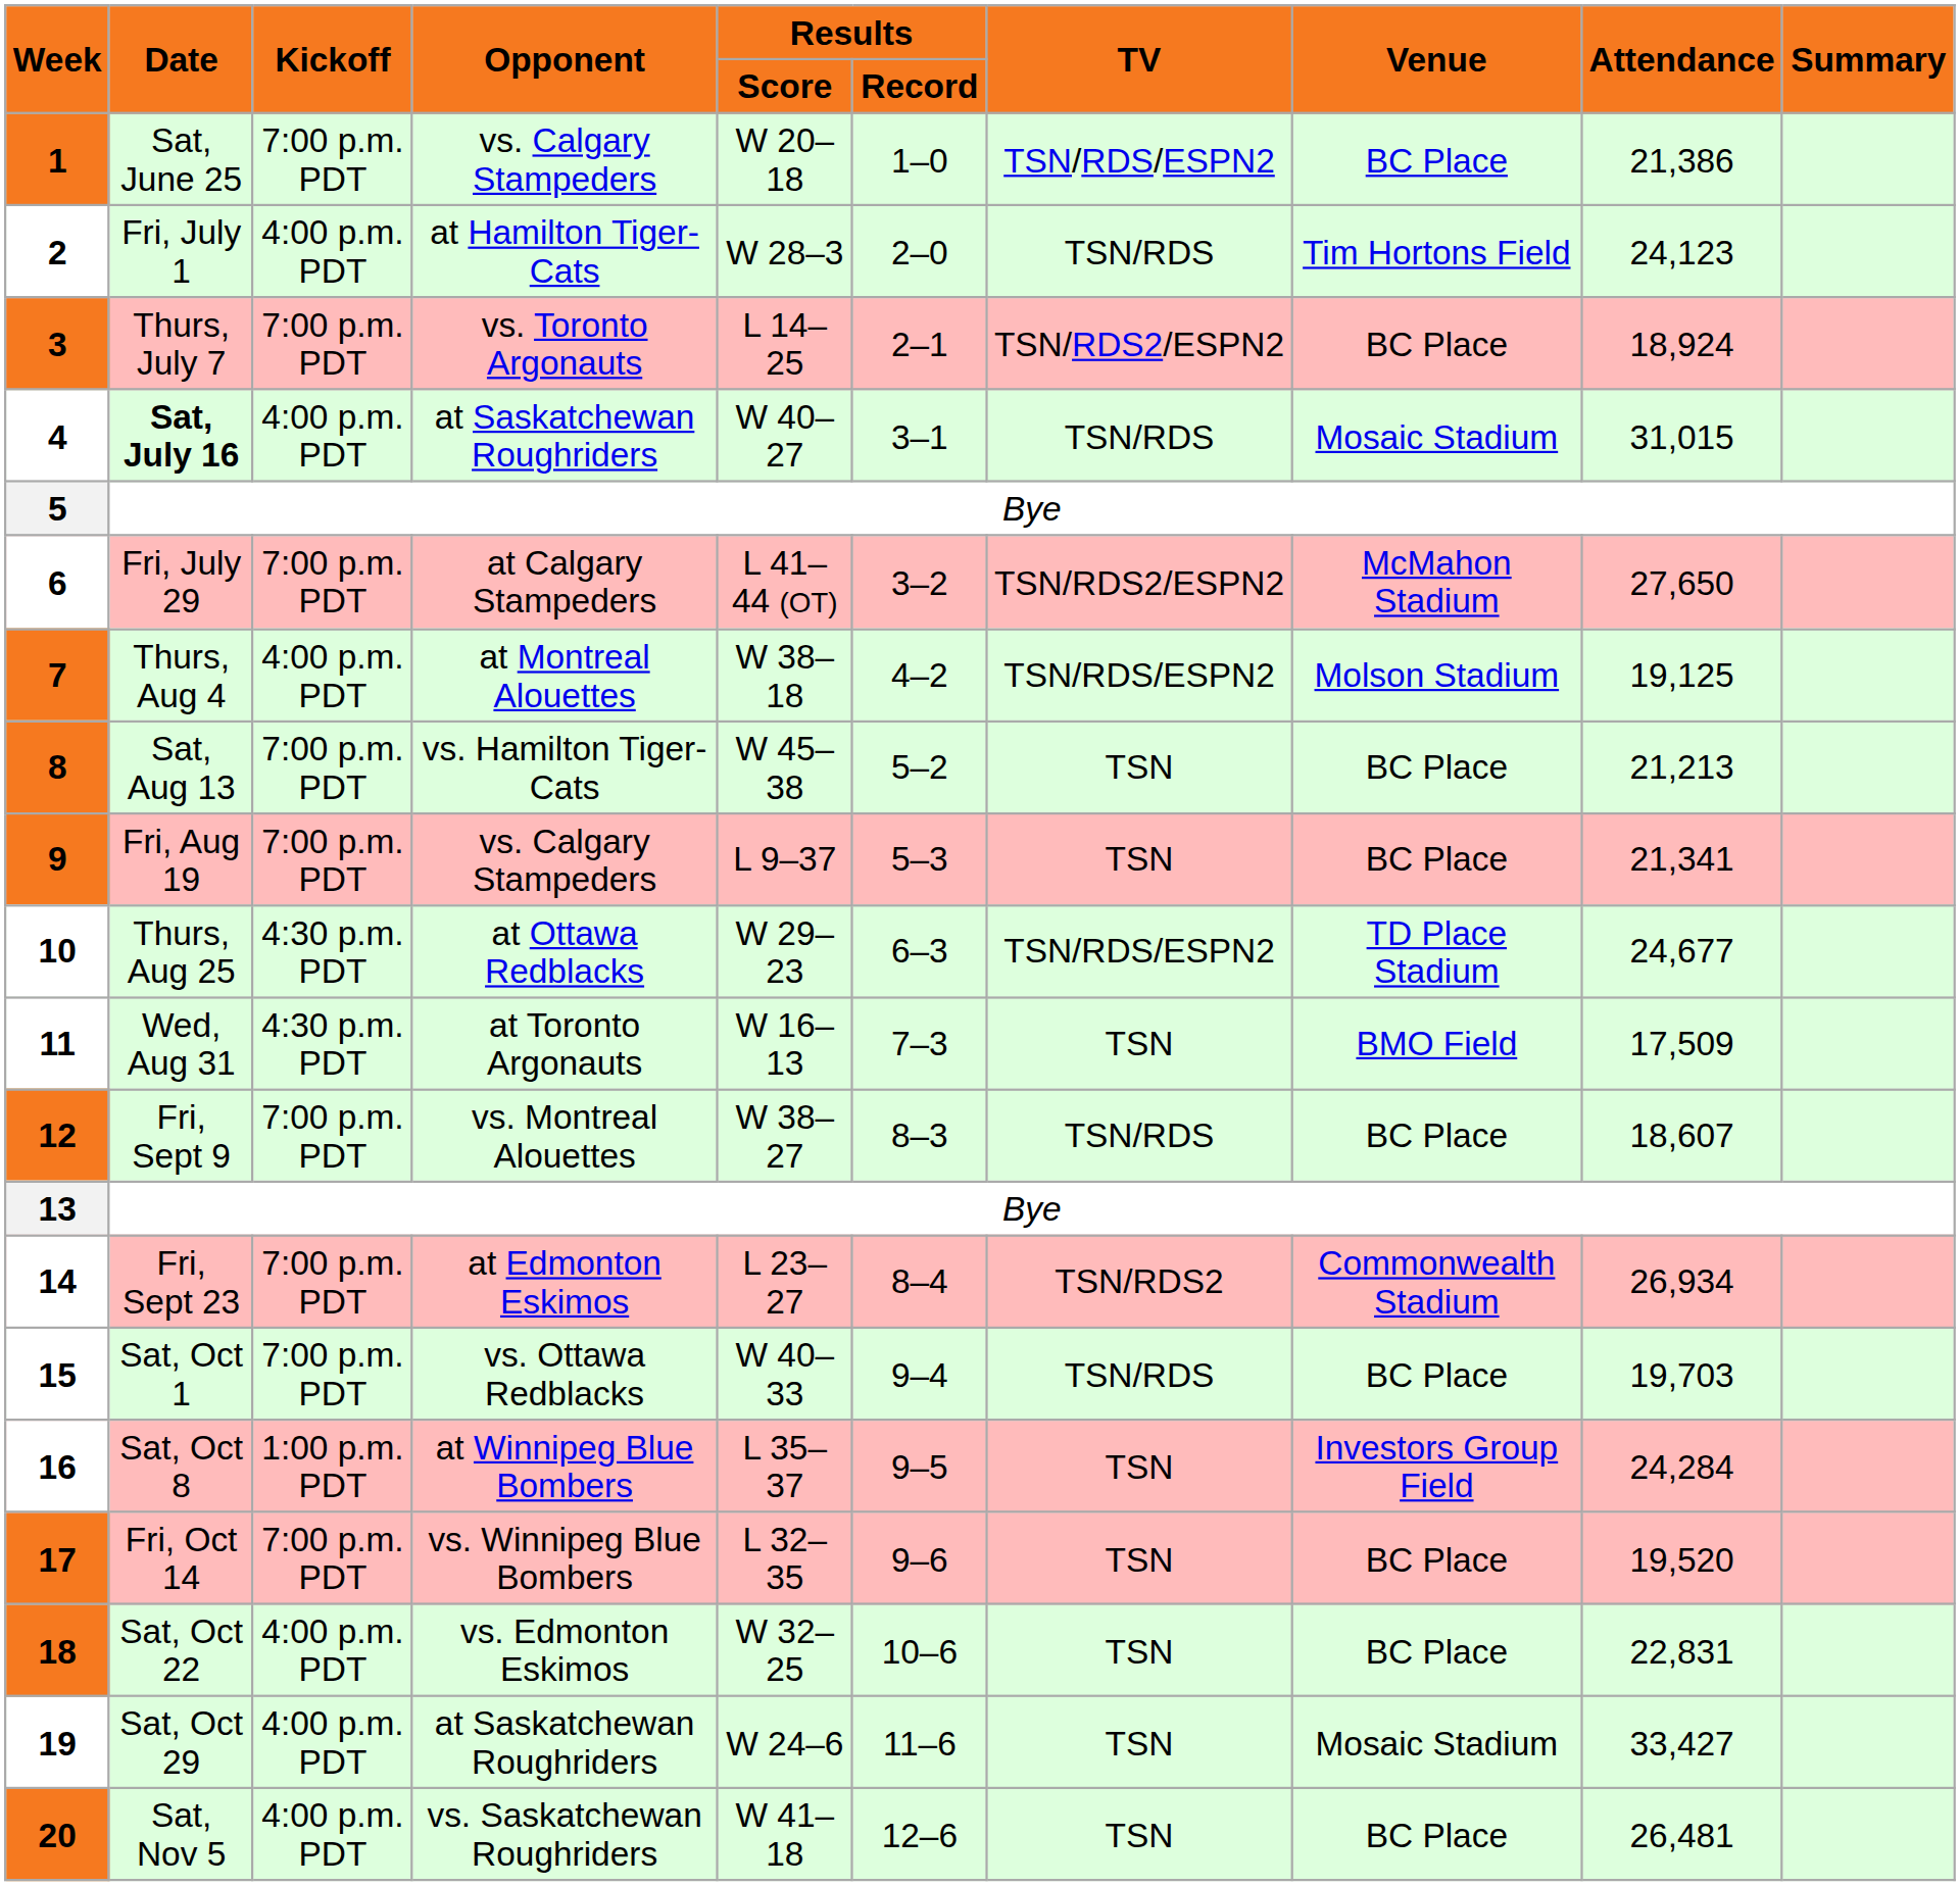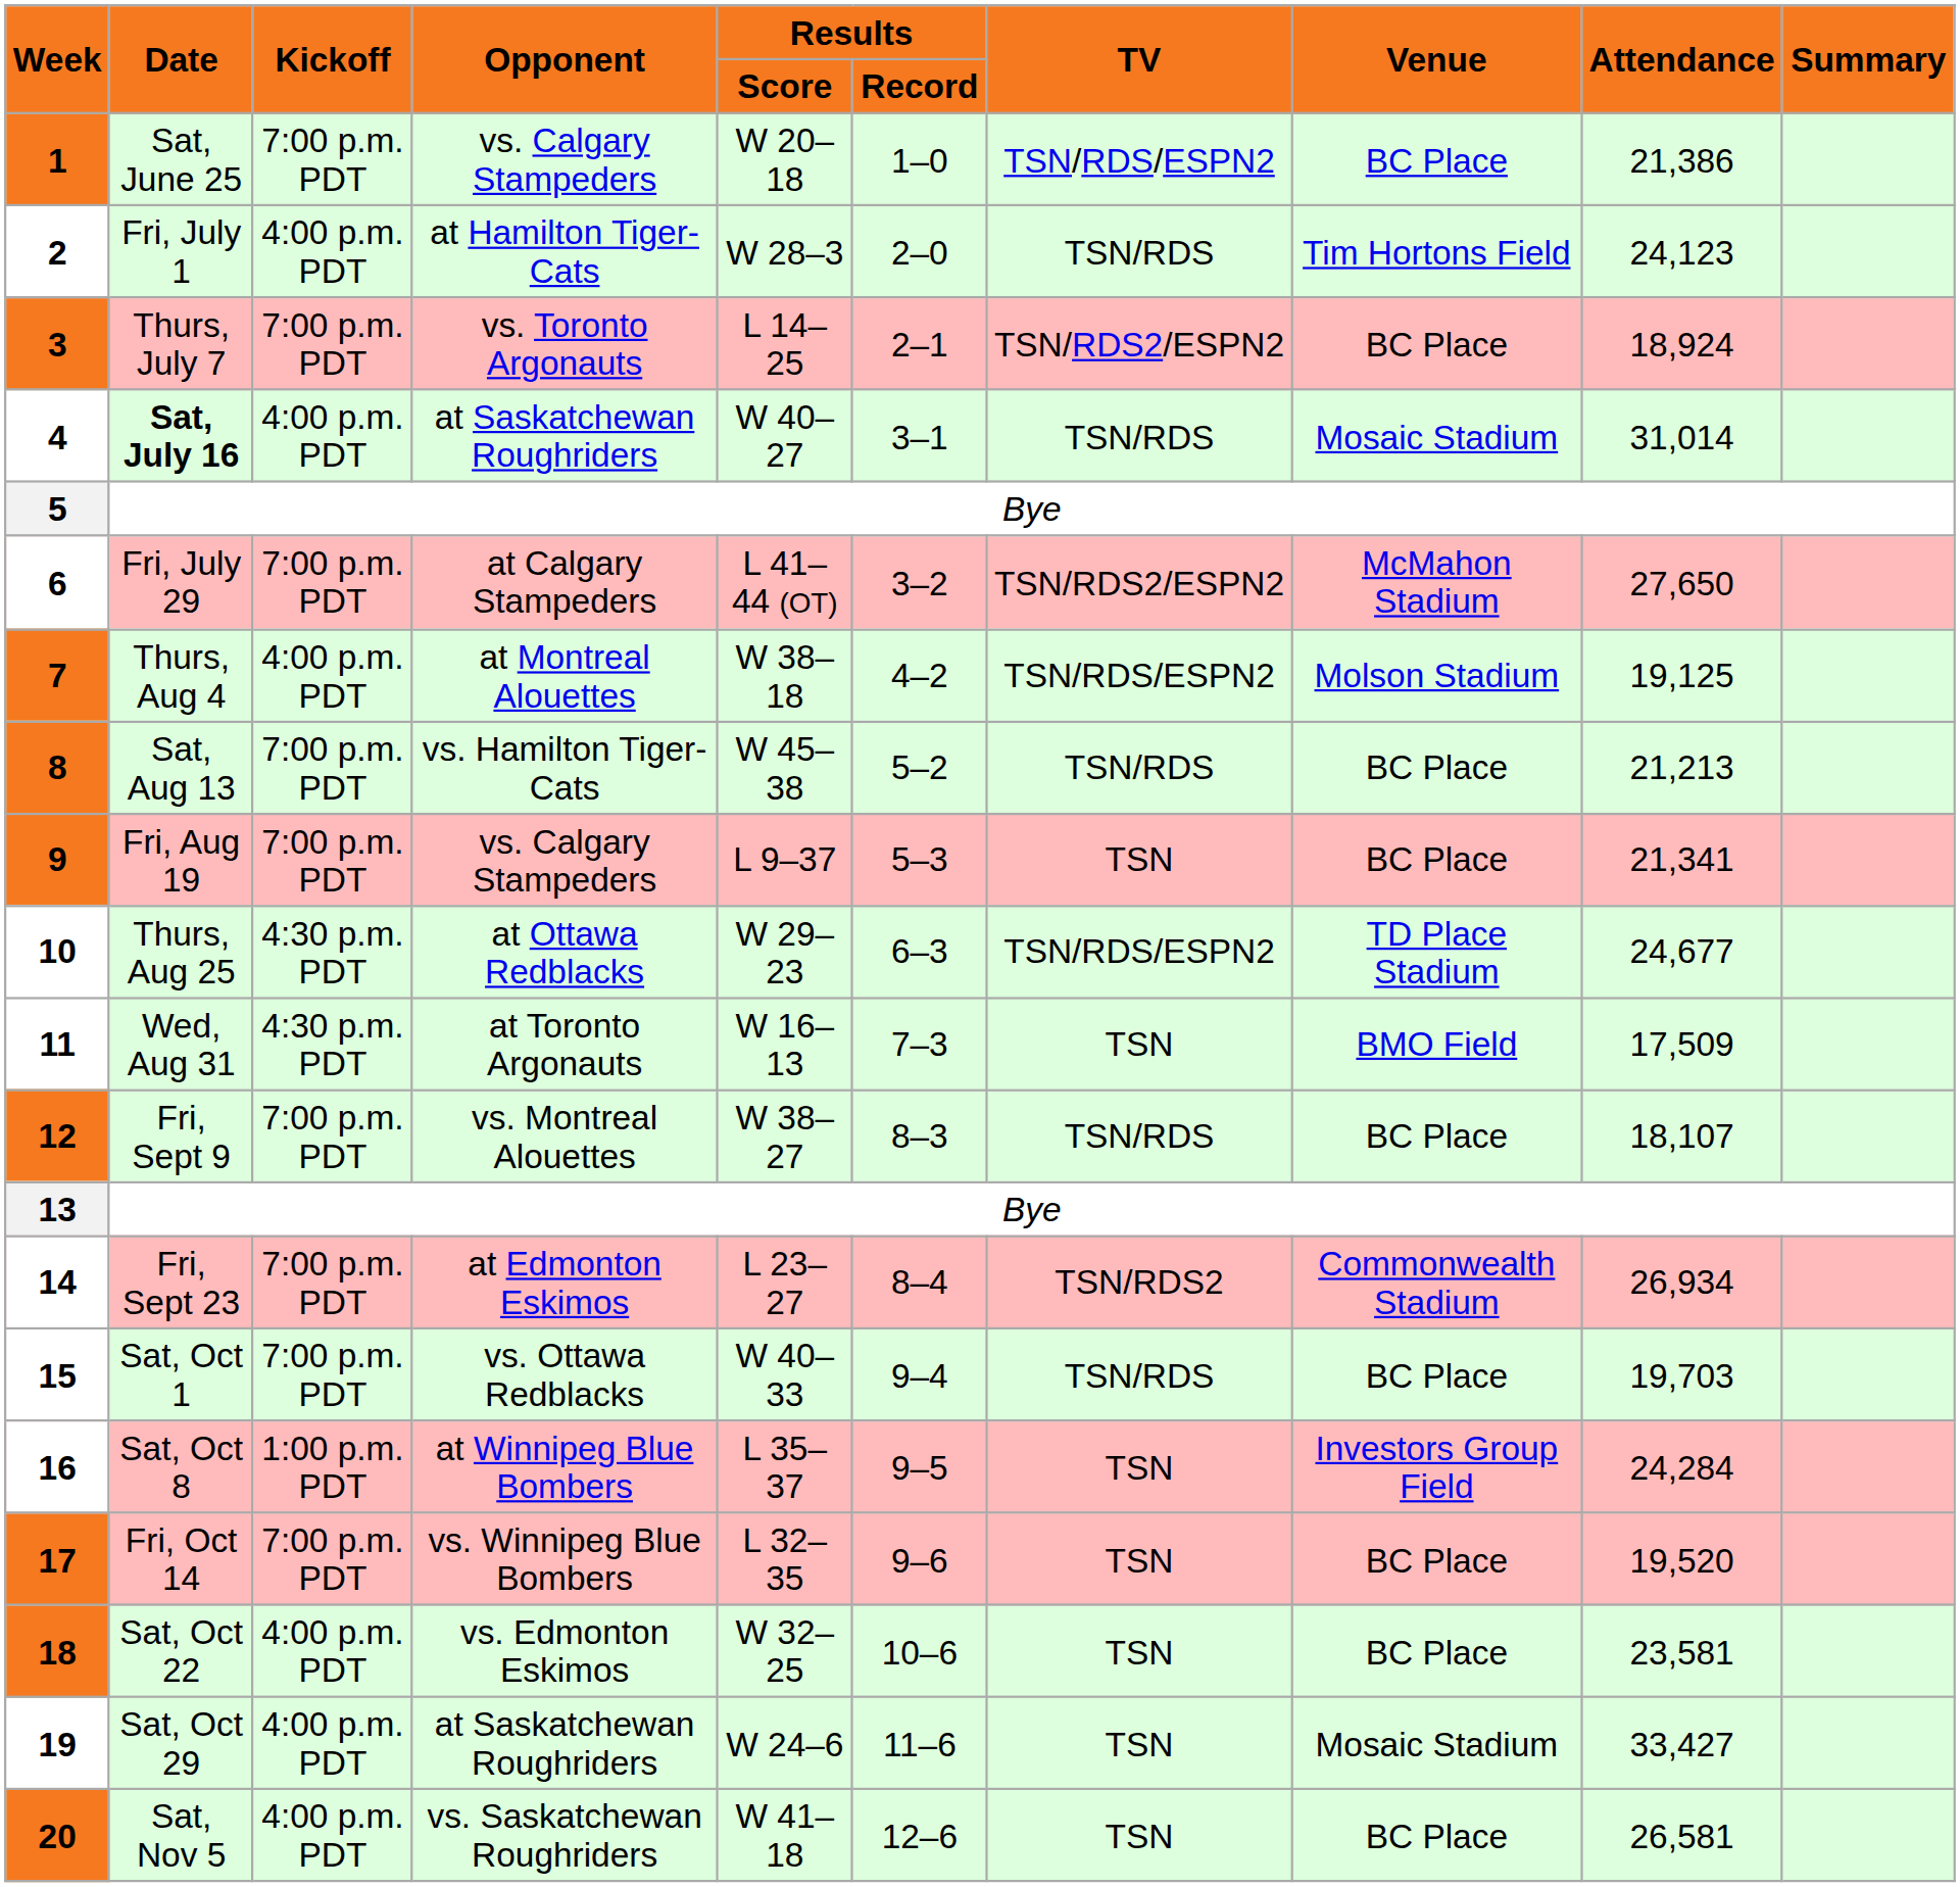4 | Attendance: 31,015 -> 31,014
8 | TV: TSN -> TSN/RDS
12 | Attendance: 18,607 -> 18,107
18 | Attendance: 22,831 -> 23,581
20 | Attendance: 26,481 -> 26,581
